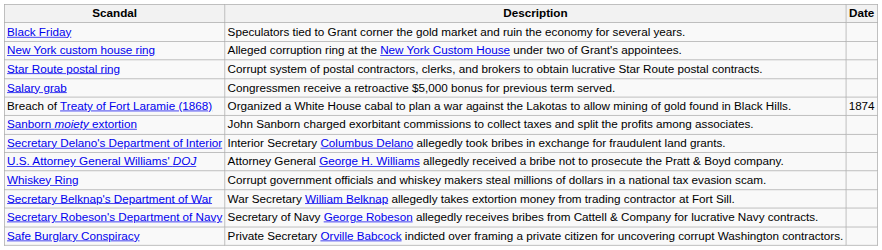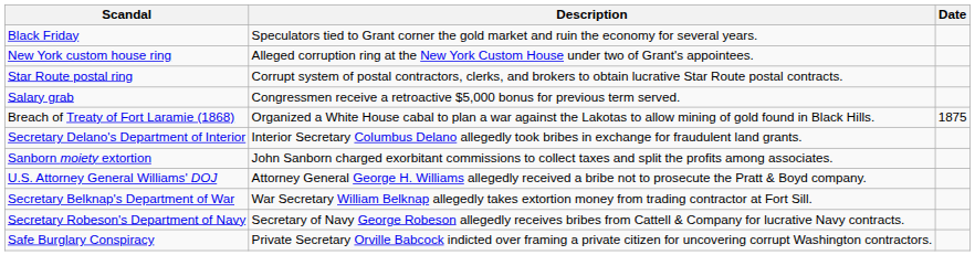Breach of Treaty of Fort Laramie (1868) | Date: 1874 -> 1875
rows swapped: Sanborn moiety extortion <-> Secretary Delano's Department of Interior
- row: Whiskey Ring | Corrupt government officials and whiskey makers steal millions of dollars in a national tax evasion scam.
